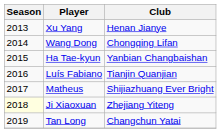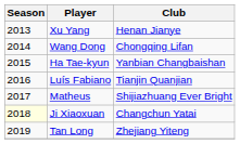Ji Xiaoxuan | Club: Zhejiang Yiteng -> Changchun Yatai
Tan Long | Club: Changchun Yatai -> Zhejiang Yiteng
